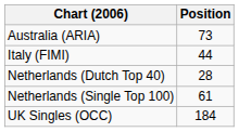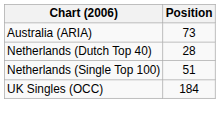- row: Italy (FIMI) | 44
Netherlands (Single Top 100) | Position: 61 -> 51
